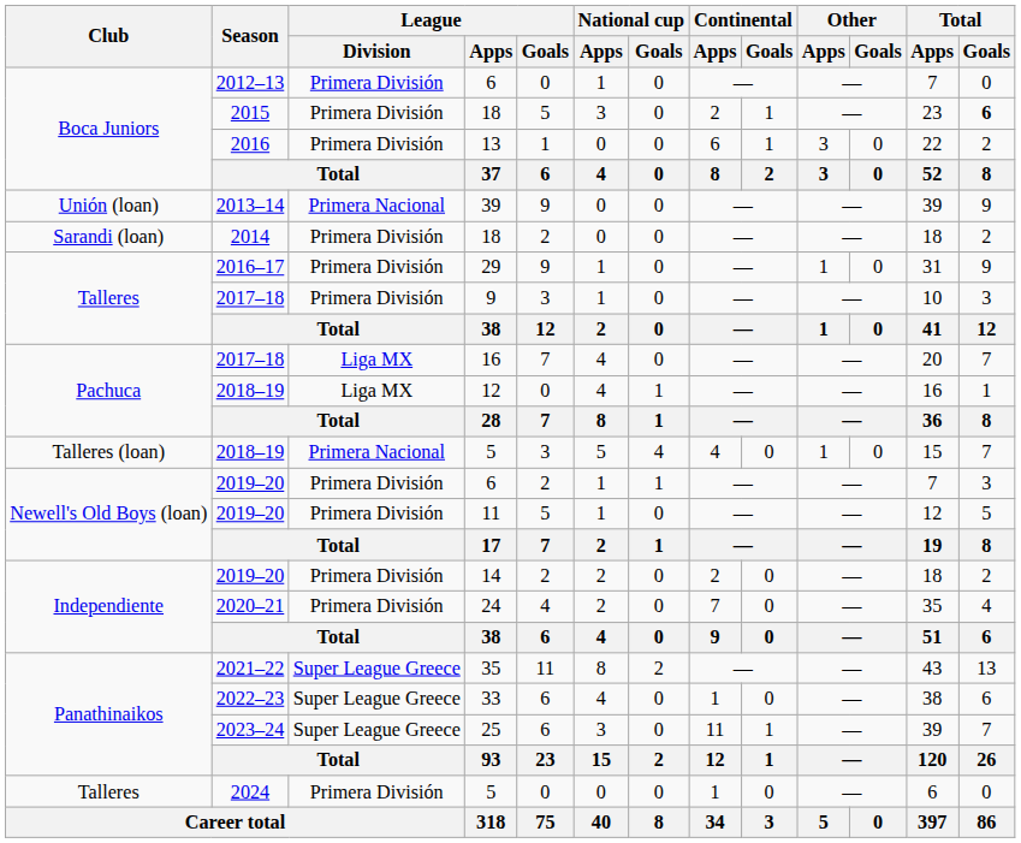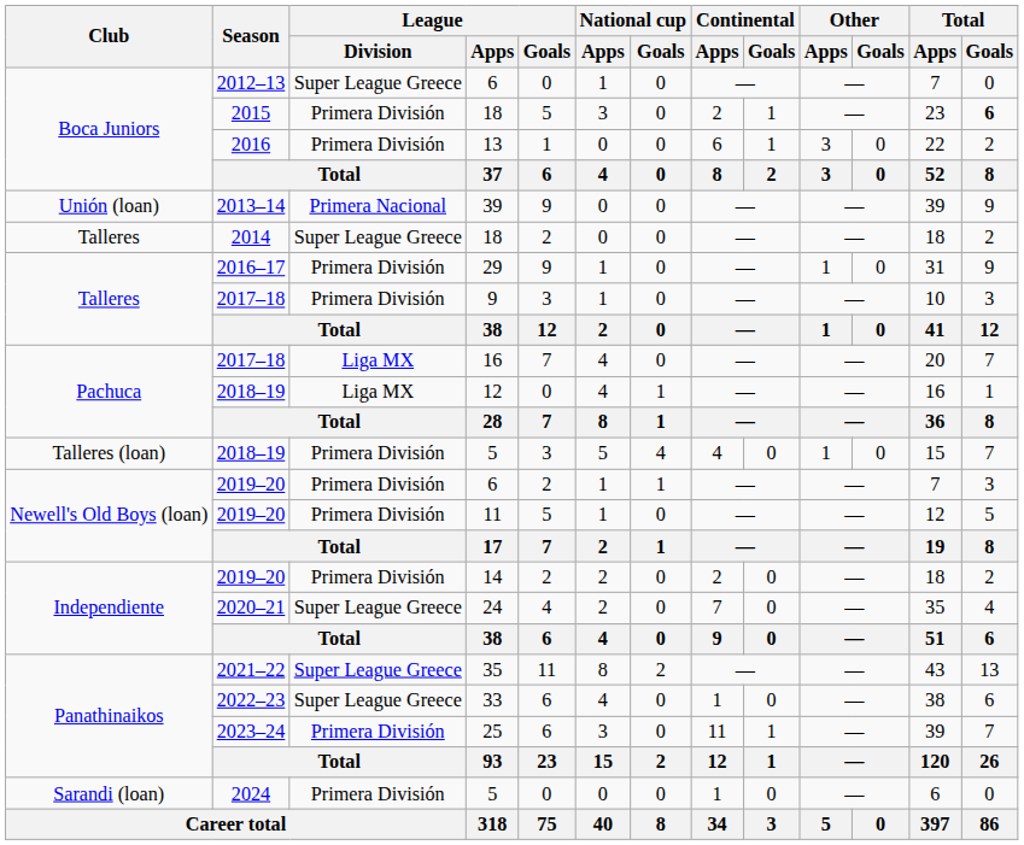2012–13 / 6 | League / Division: Primera División -> Super League Greece
2014 / 18 | Club: Sarandi (loan) -> Talleres
2014 / 18 | League / Division: Primera División -> Super League Greece
2018–19 / 5 | League / Division: Primera Nacional -> Primera División
24 | League / Division: Primera División -> Super League Greece
25 | League / Division: Super League Greece -> Primera División
2024 / 5 | Club: Talleres -> Sarandi (loan)
